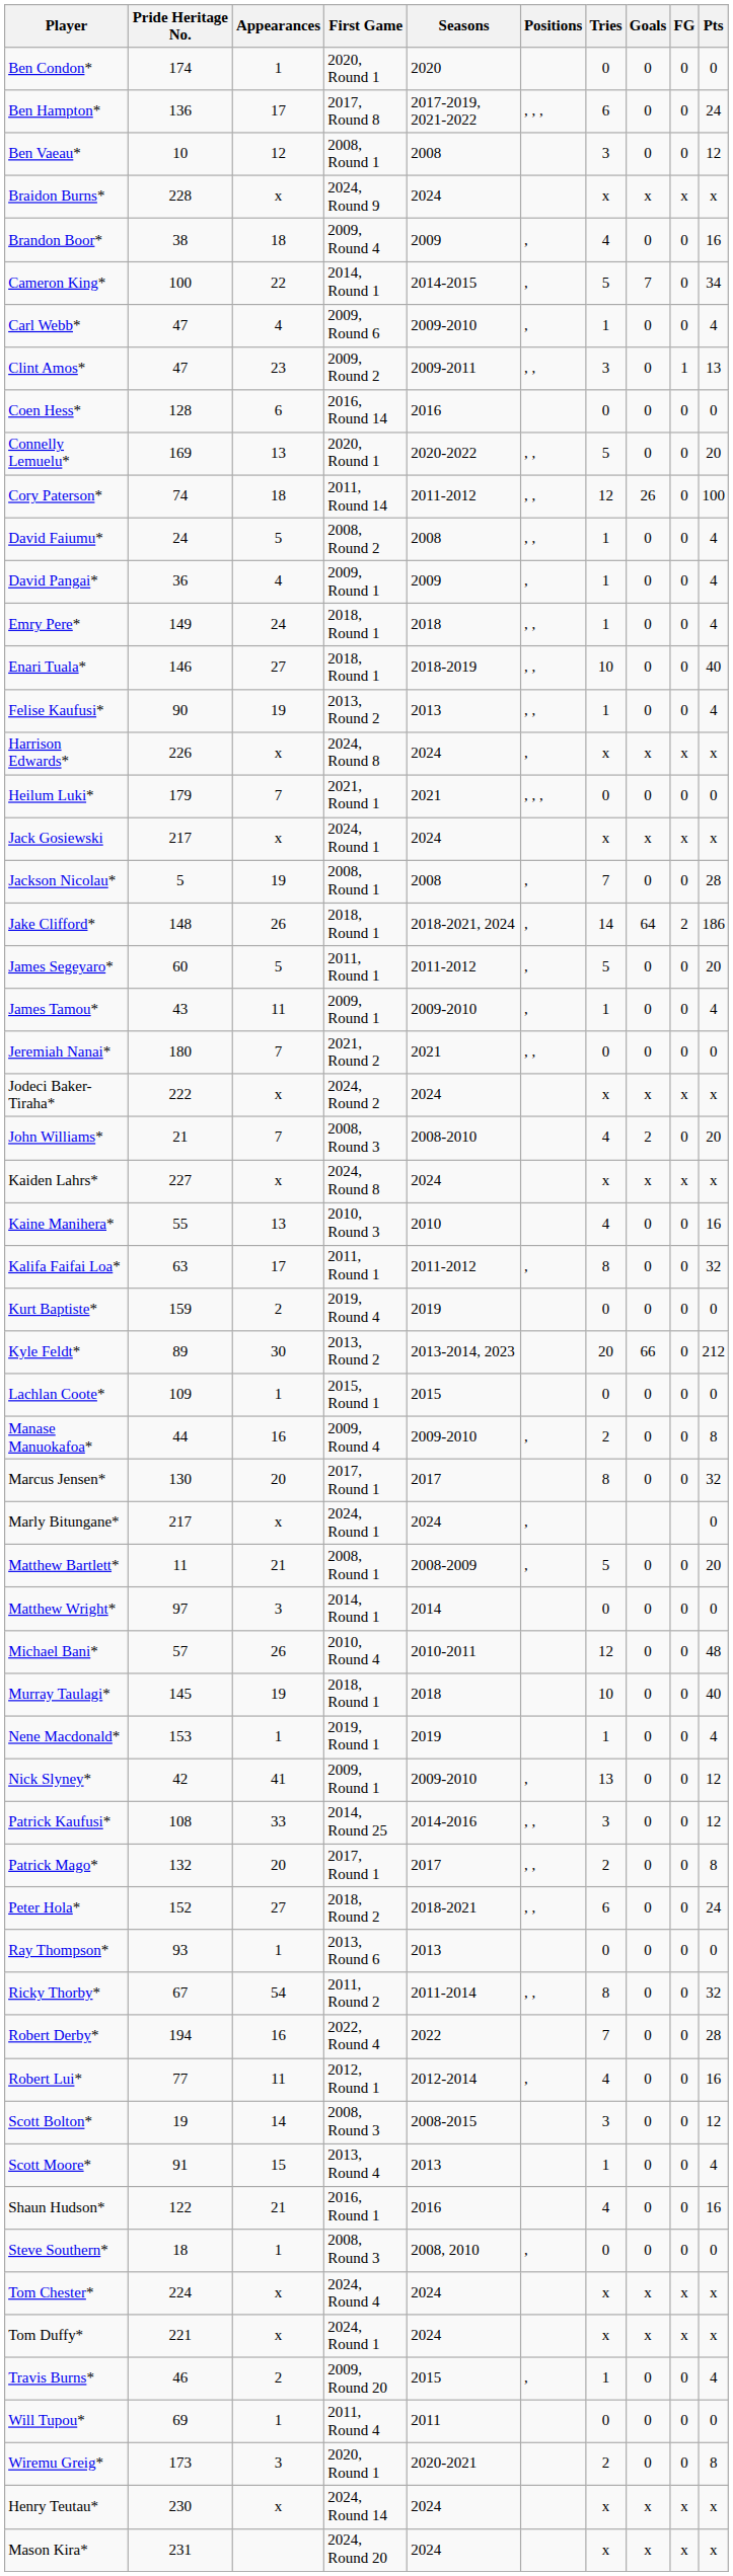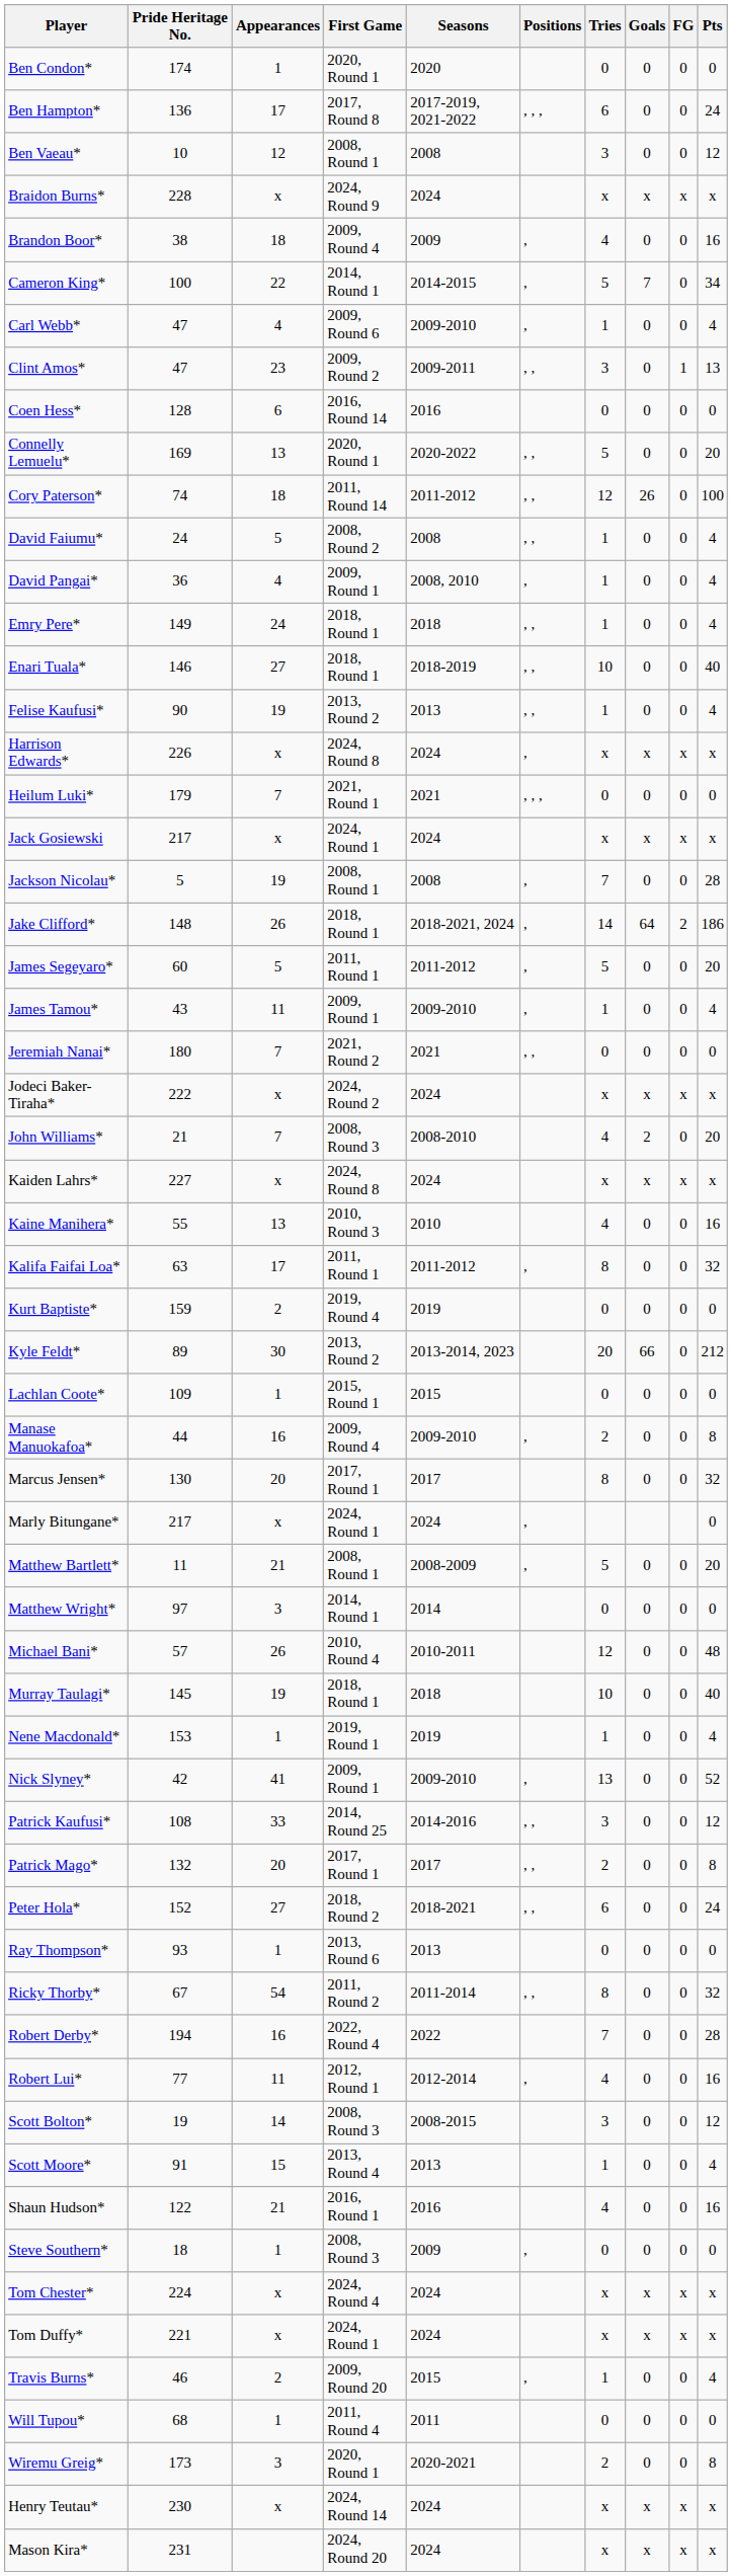David Pangai* | Seasons: 2009 -> 2008, 2010
Nick Slyney* | Pts: 12 -> 52
Steve Southern* | Seasons: 2008, 2010 -> 2009
Will Tupou* | Pride Heritage No.: 69 -> 68
